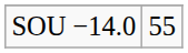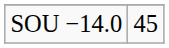SOU −14.0 | column 2: 55 -> 45
